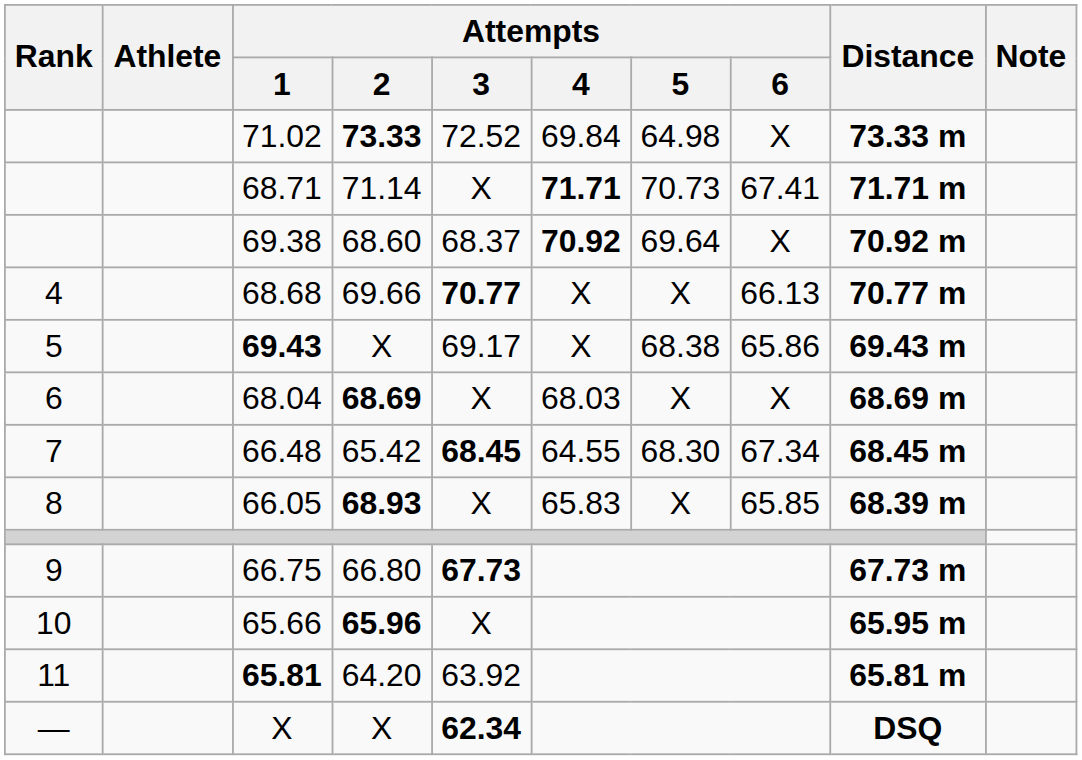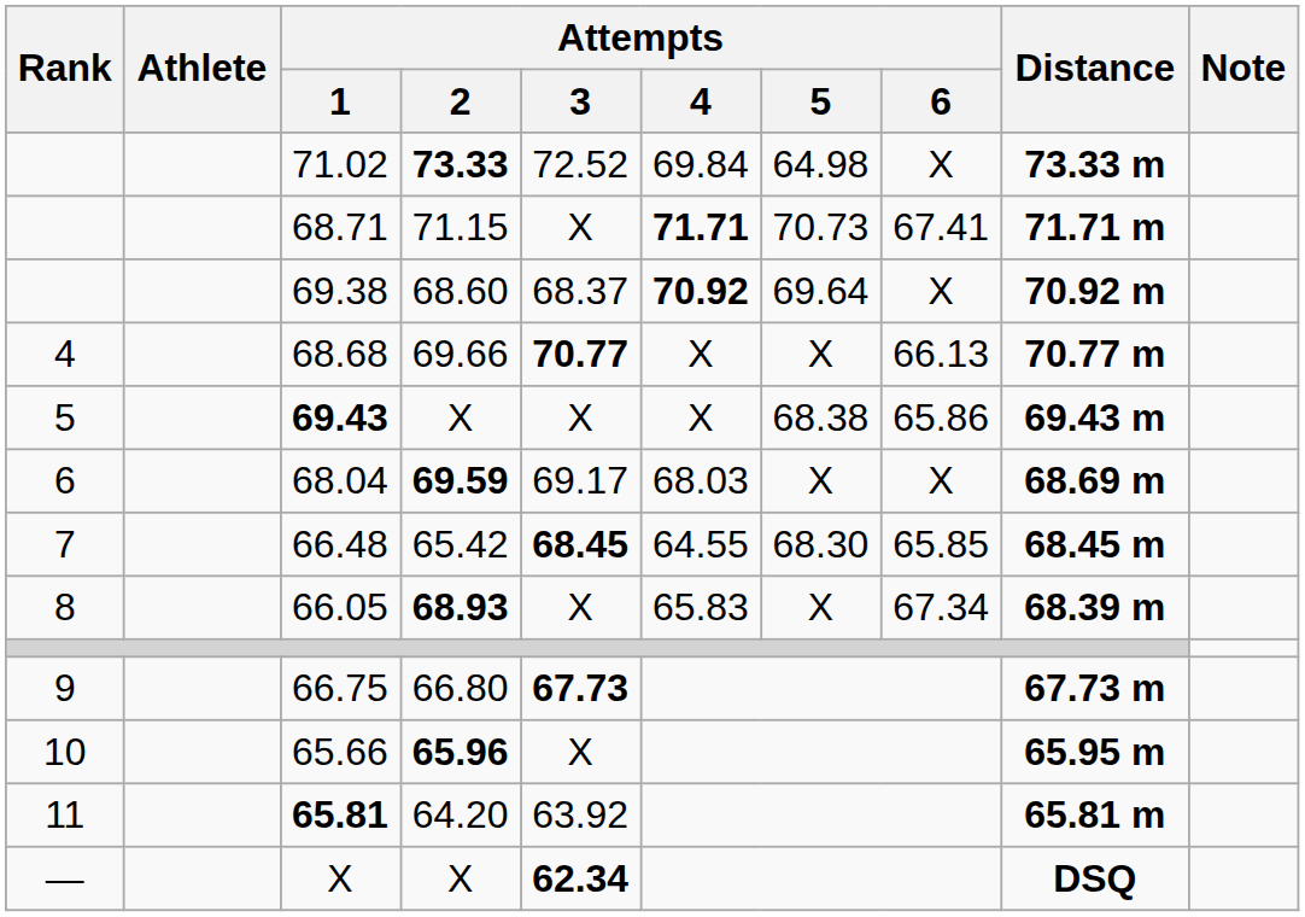68.71 | Attempts / 2: 71.14 -> 71.15
69.43 | Attempts / 3: 69.17 -> X
68.04 | Attempts / 2: 68.69 -> 69.59
68.04 | Attempts / 3: X -> 69.17
66.48 | Attempts / 6: 67.34 -> 65.85
66.05 | Attempts / 6: 65.85 -> 67.34
